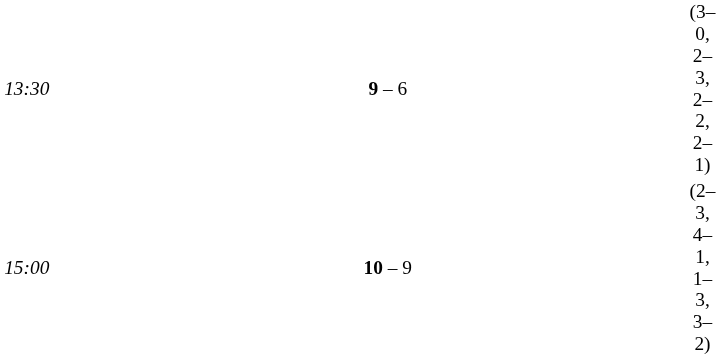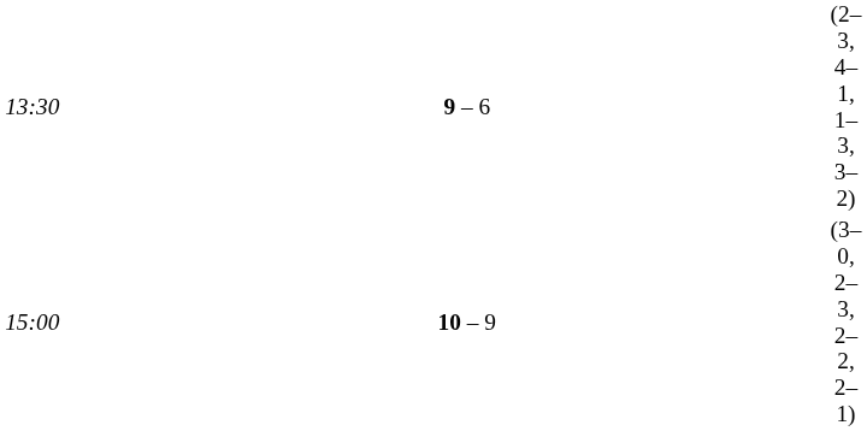13:30 | column 5: (3–0, 2–3, 2–2, 2–1) -> (2–3, 4–1, 1–3, 3–2)
15:00 | column 5: (2–3, 4–1, 1–3, 3–2) -> (3–0, 2–3, 2–2, 2–1)
